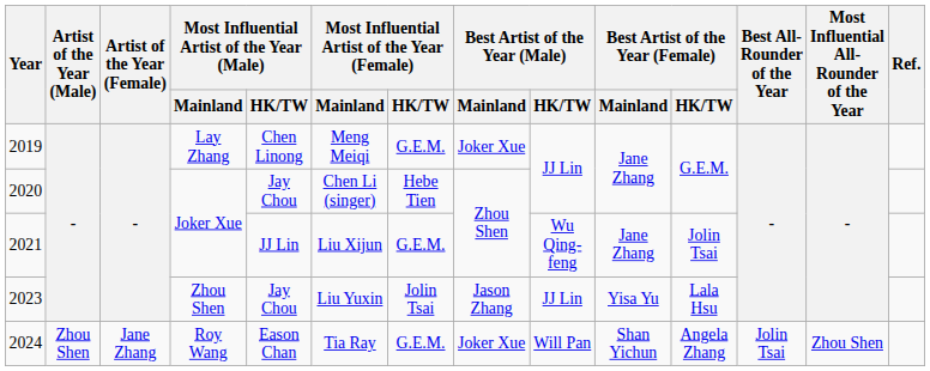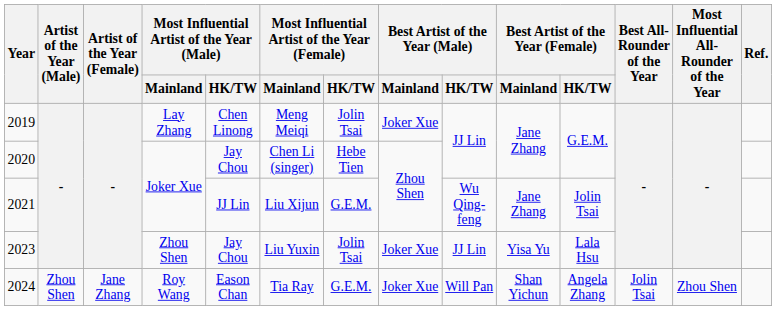2019 | Most Influential Artist of the Year (Female) / HK/TW: G.E.M. -> Jolin Tsai
2023 | Best Artist of the Year (Male) / Mainland: Jason Zhang -> Joker Xue
